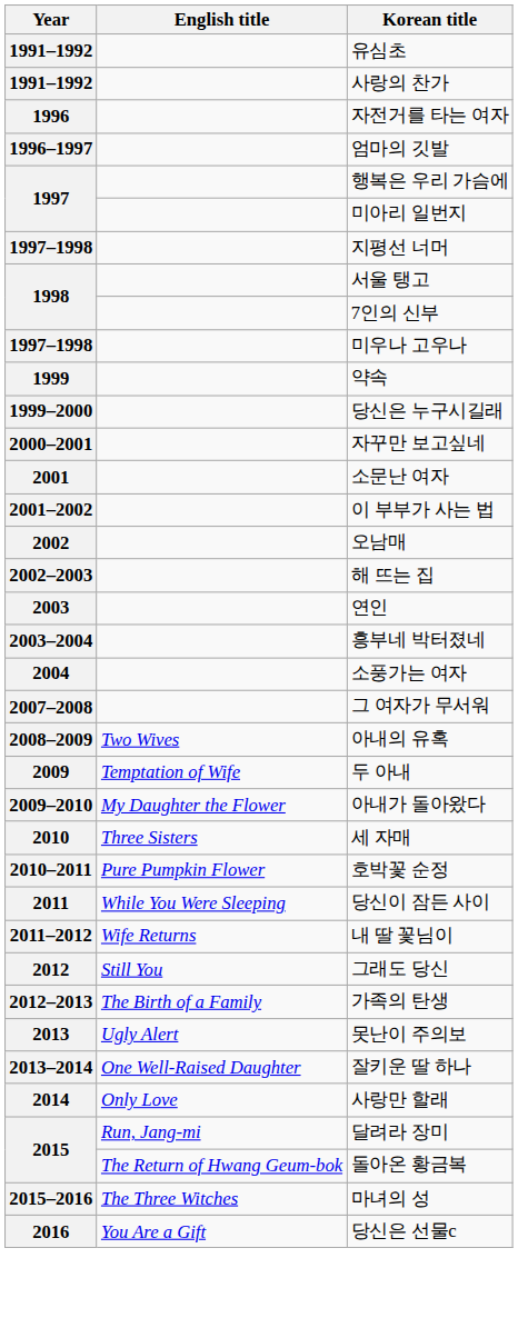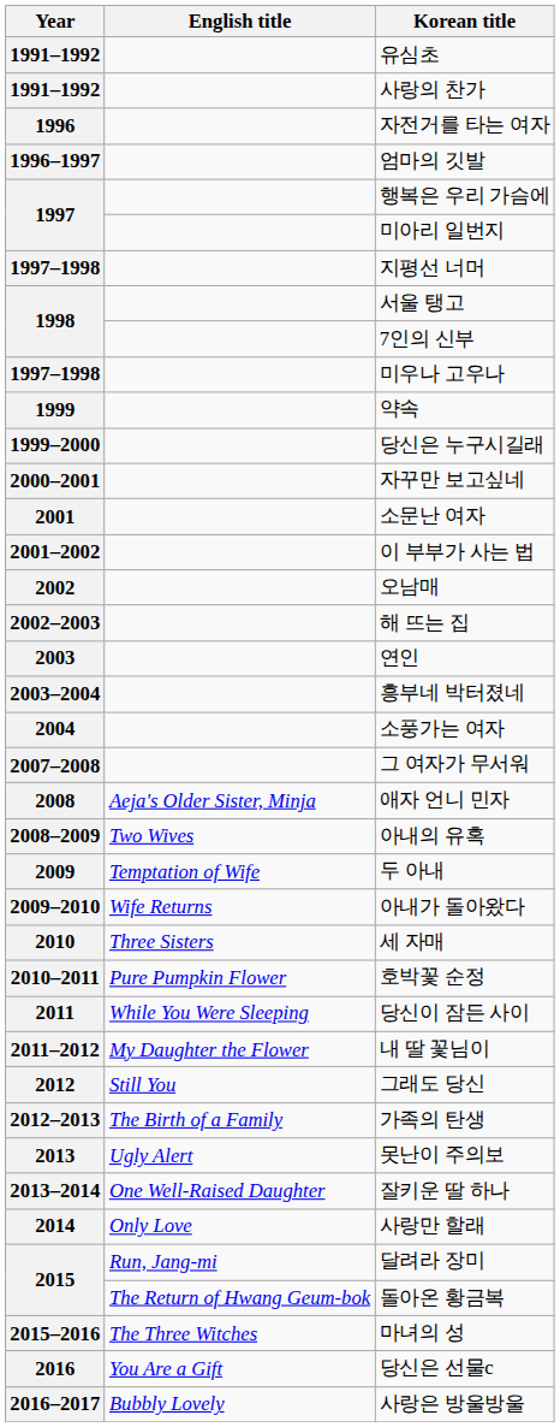+ row: 2008 | Aeja's Older Sister, Minja | 애자 언니 민자
아내가 돌아왔다 | English title: My Daughter the Flower -> Wife Returns
내 딸 꽃님이 | English title: Wife Returns -> My Daughter the Flower
+ row: 2016–2017 | Bubbly Lovely | 사랑은 방울방울
